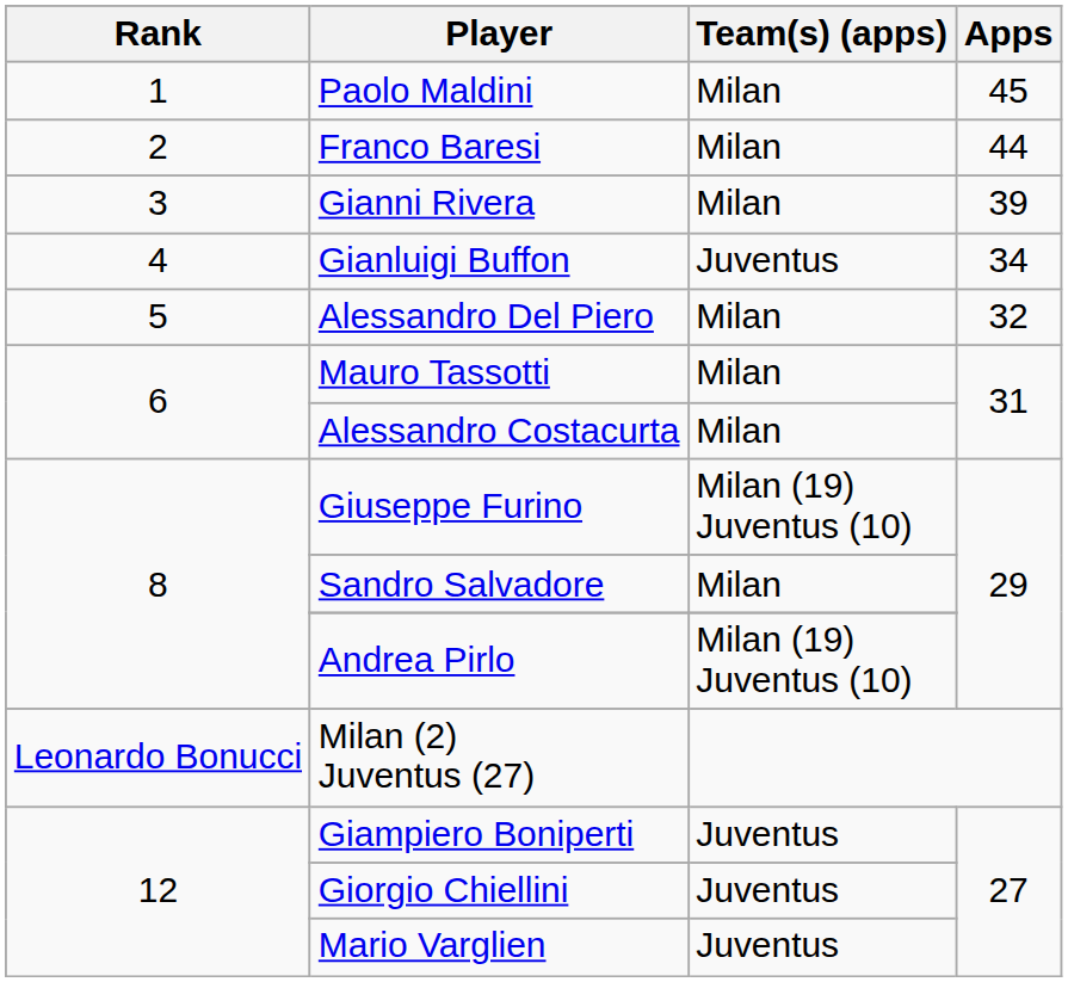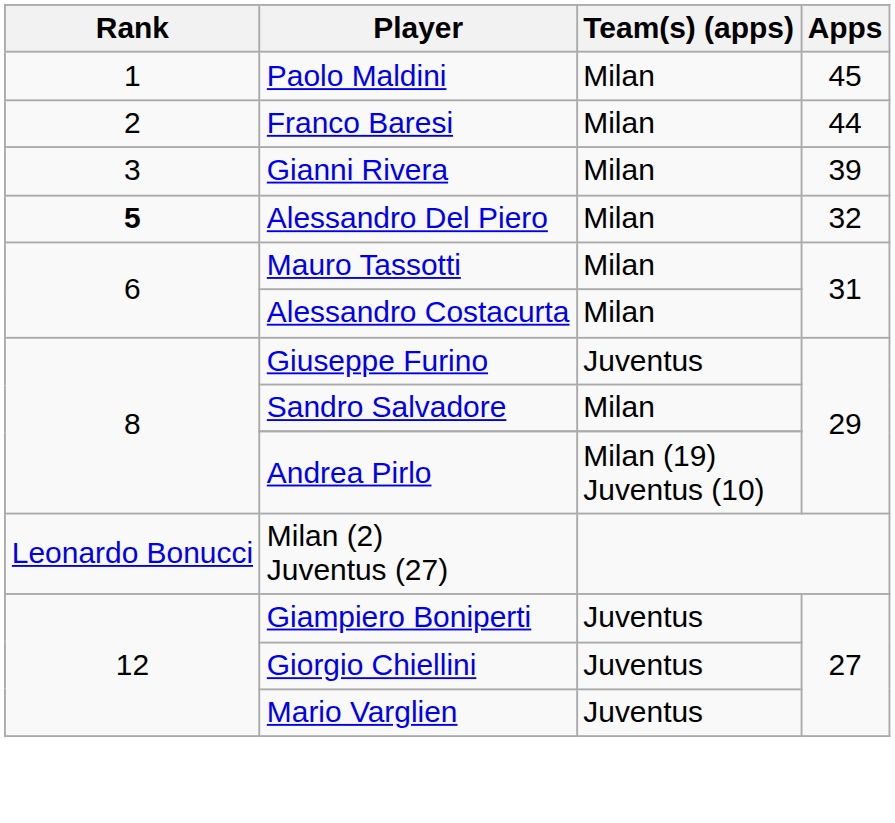- row: 4 | Gianluigi Buffon | Juventus | 34
Alessandro Del Piero | Rank: normal -> bold
Giuseppe Furino | Team(s) (apps): Milan (19) Juventus (10) -> Juventus
